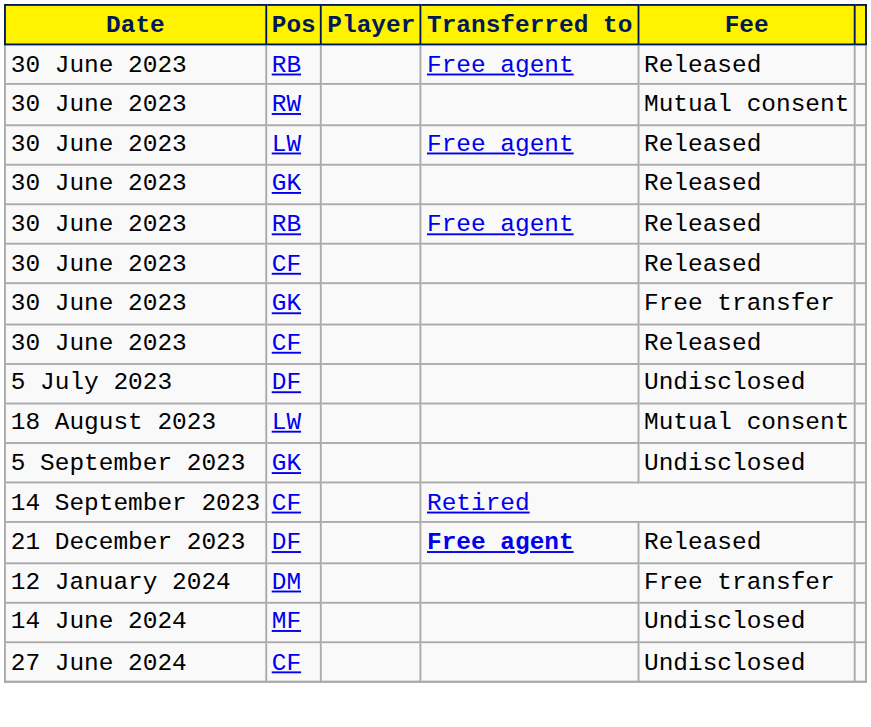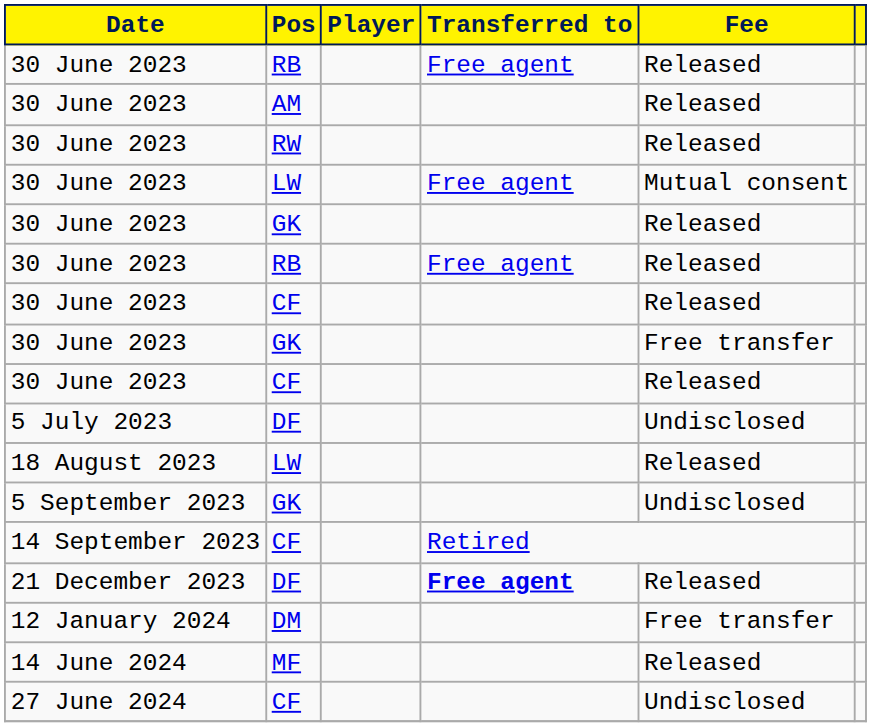+ row: 30 June 2023 | AM | Released
30 June 2023 / RW | Fee: Mutual consent -> Released
30 June 2023 / LW | Fee: Released -> Mutual consent
18 August 2023 | Fee: Mutual consent -> Released
14 June 2024 | Fee: Undisclosed -> Released
